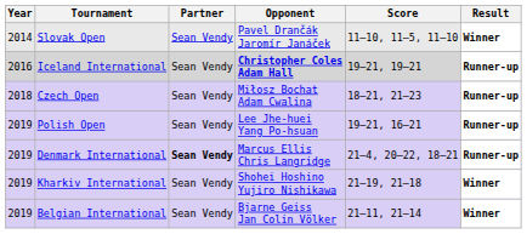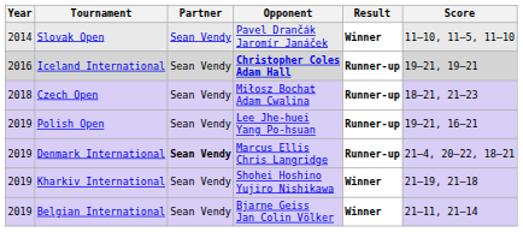columns swapped: Score <-> Result
